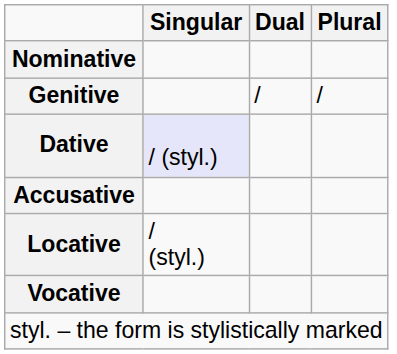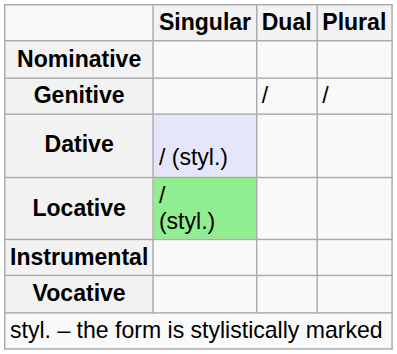- row: Accusative
Locative | Singular: no background -> lightgreen background
+ row: Instrumental
